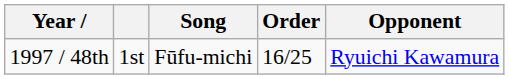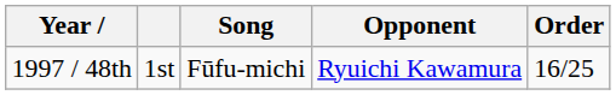columns swapped: Order <-> Opponent
